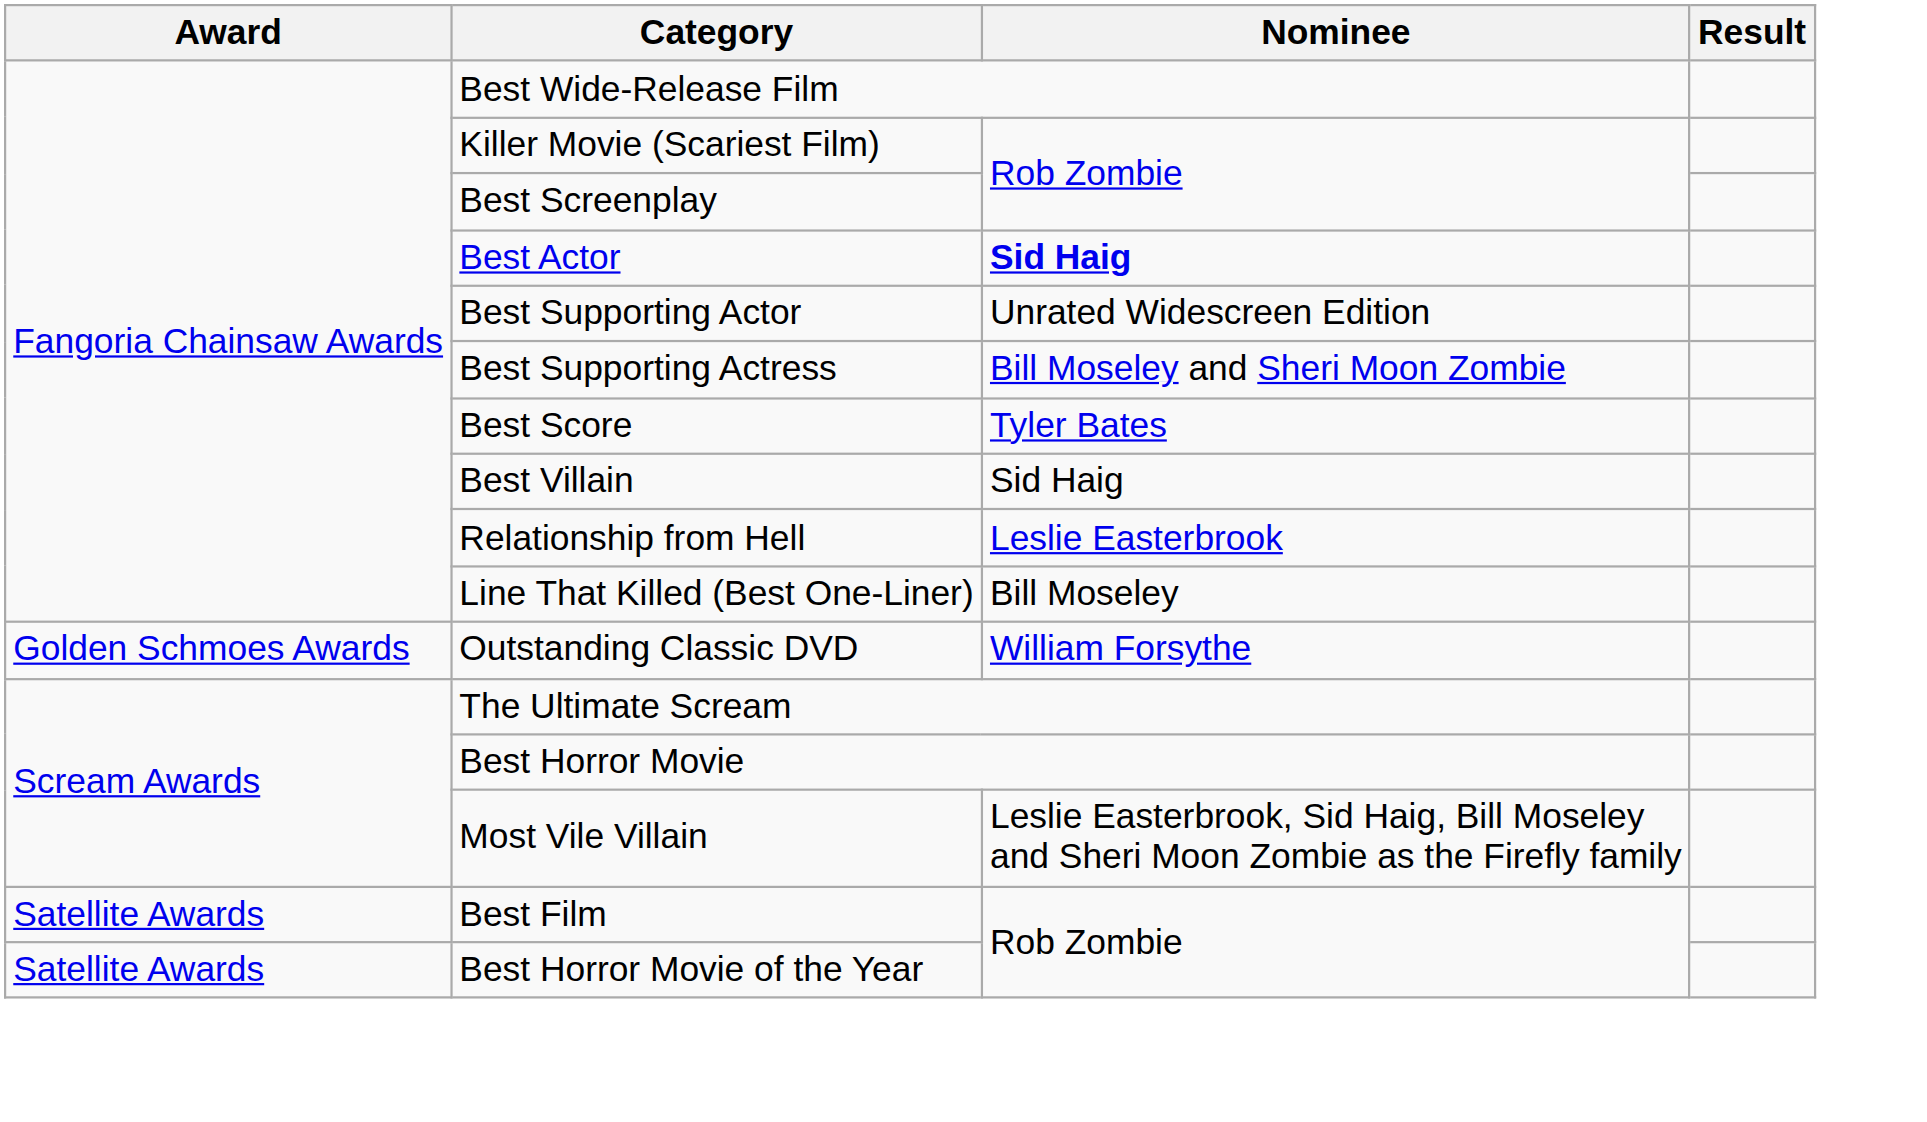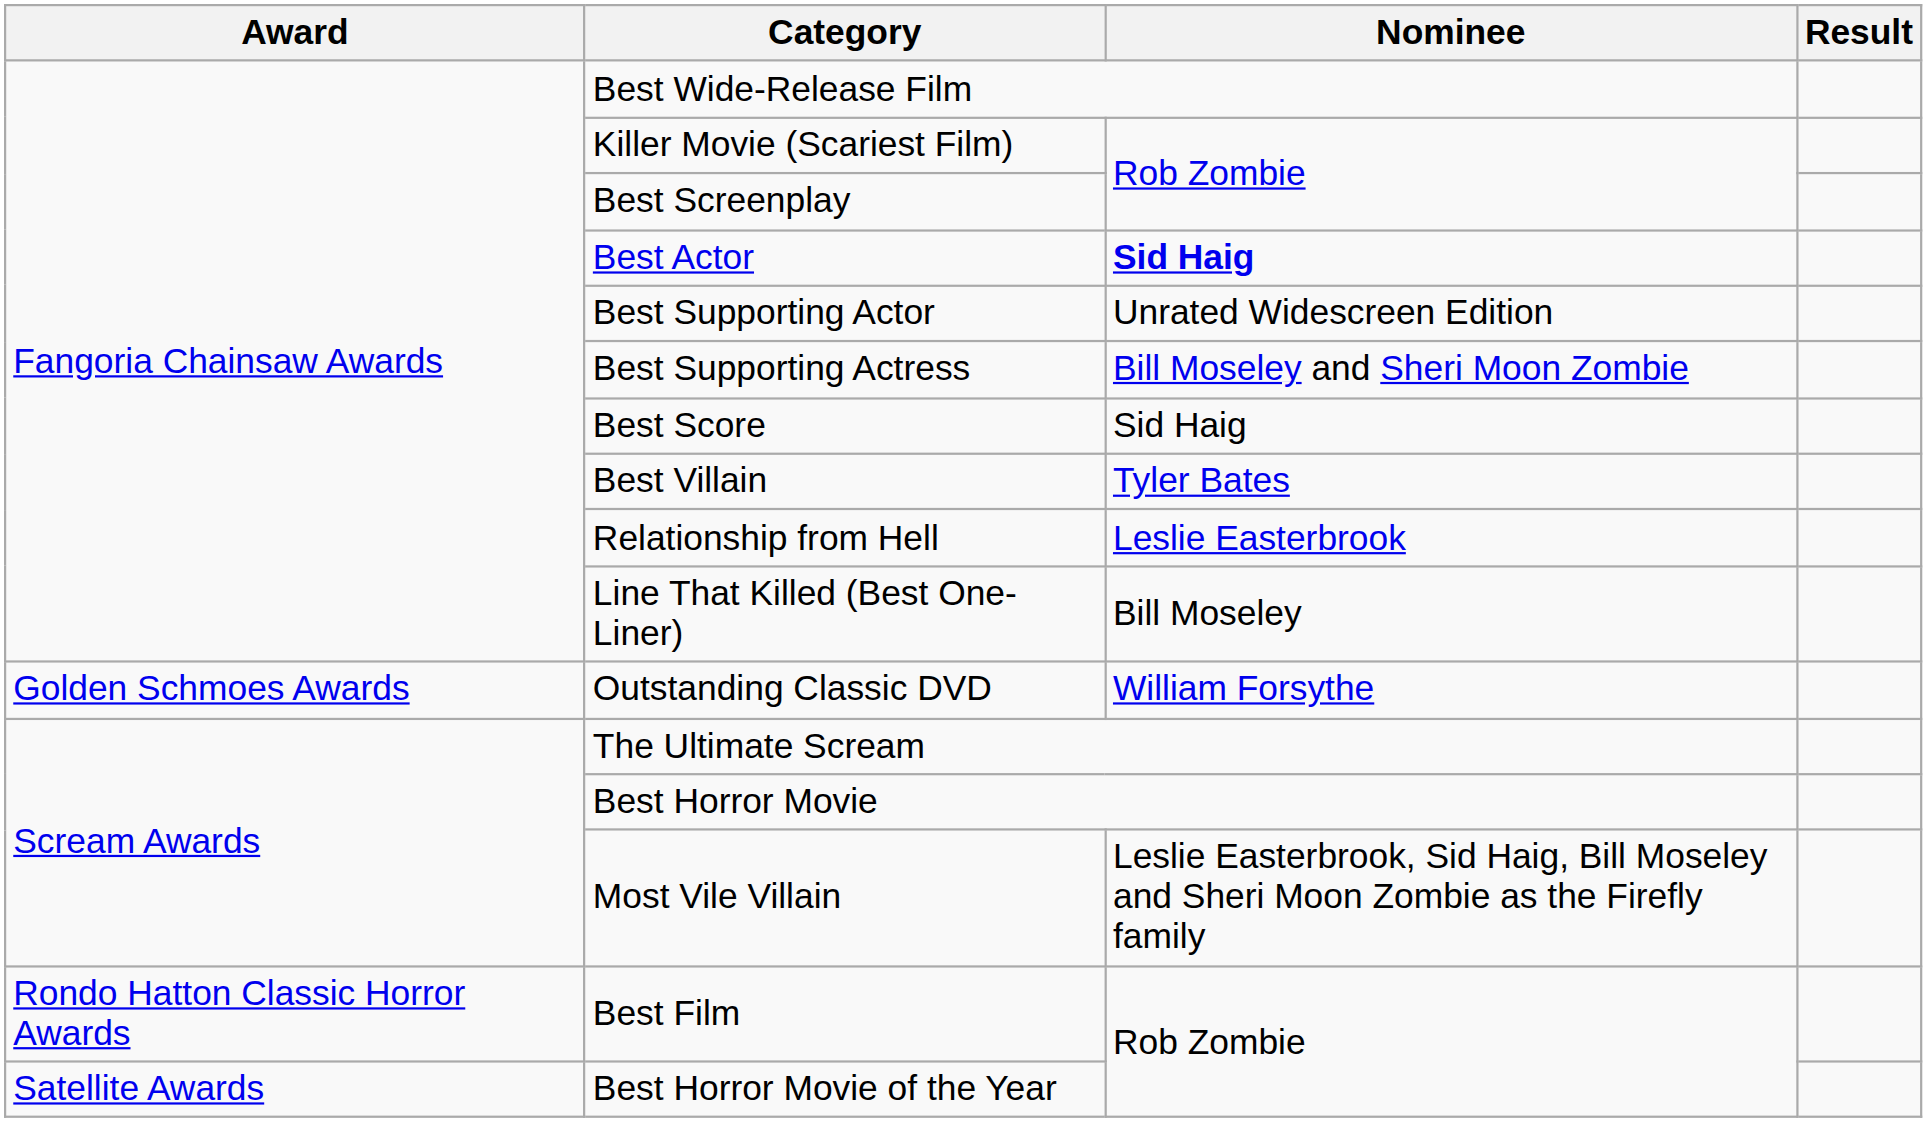Best Score | Nominee: Tyler Bates -> Sid Haig
Best Villain | Nominee: Sid Haig -> Tyler Bates
Best Film | Award: Satellite Awards -> Rondo Hatton Classic Horror Awards
